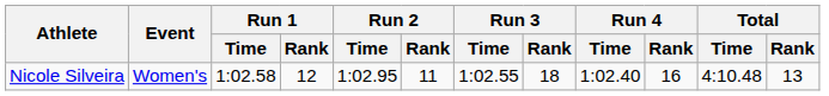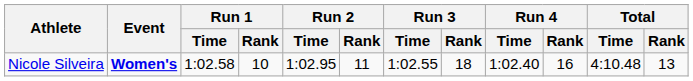Nicole Silveira | Event: normal -> bold
Nicole Silveira | Run 1 / Rank: 12 -> 10
